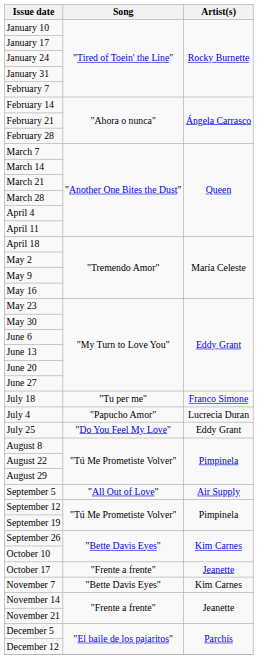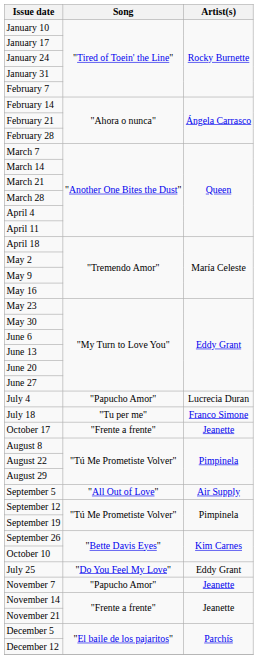rows swapped: July 4 <-> July 18
rows swapped: July 25 <-> October 17
November 7 | Song: "Bette Davis Eyes" -> "Papucho Amor"
November 7 | Artist(s): Kim Carnes -> Jeanette
